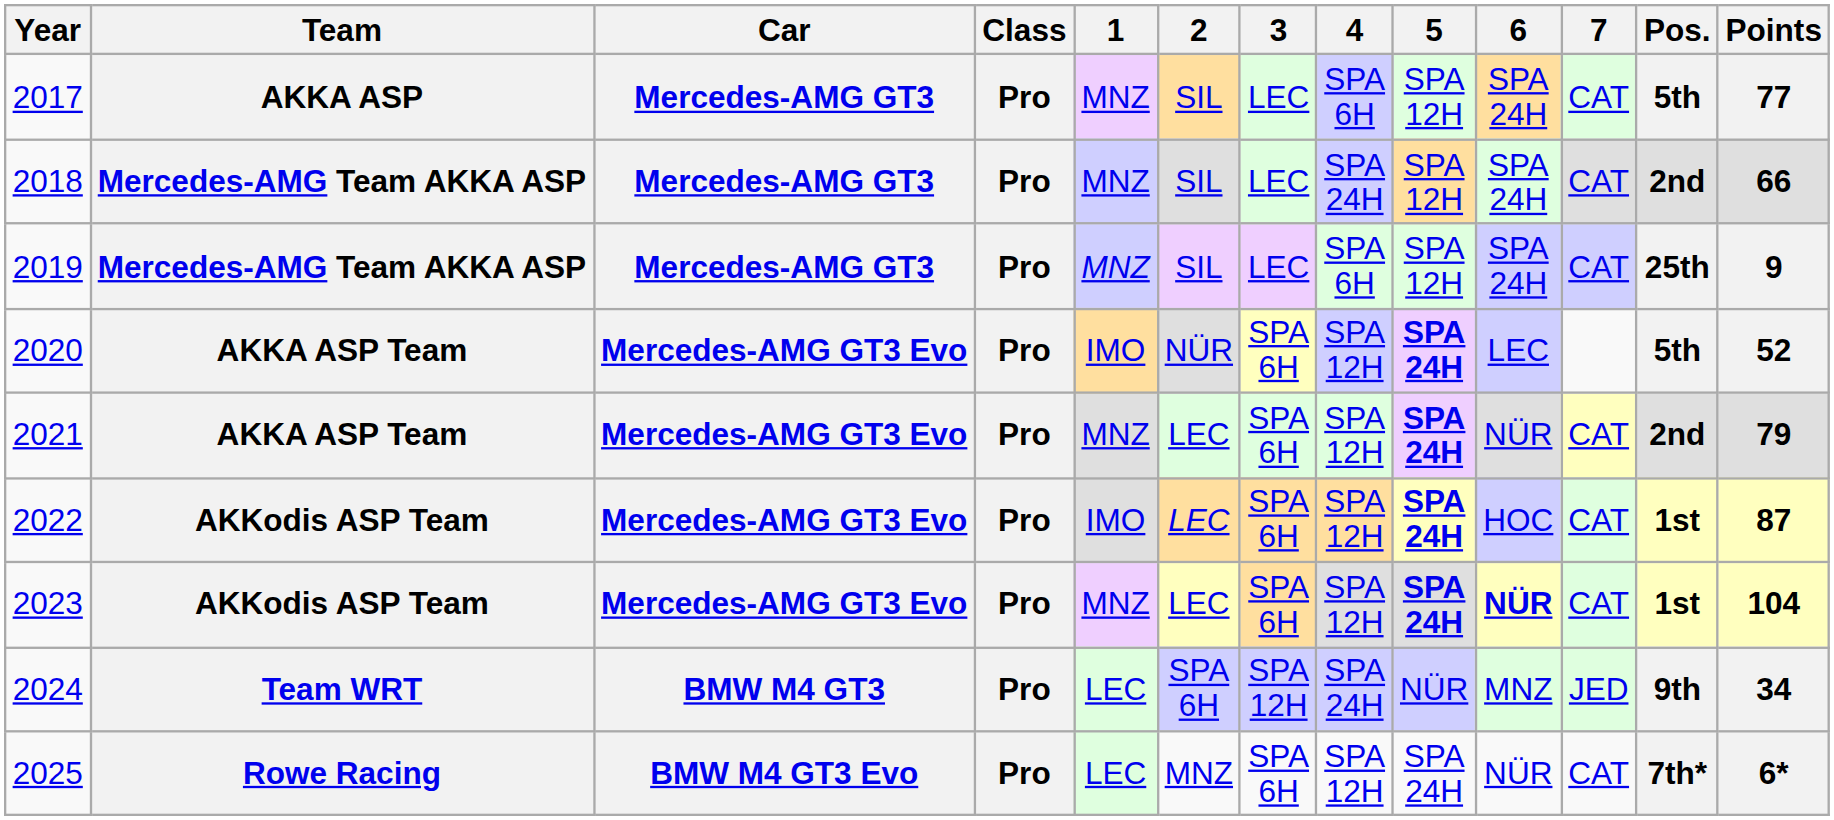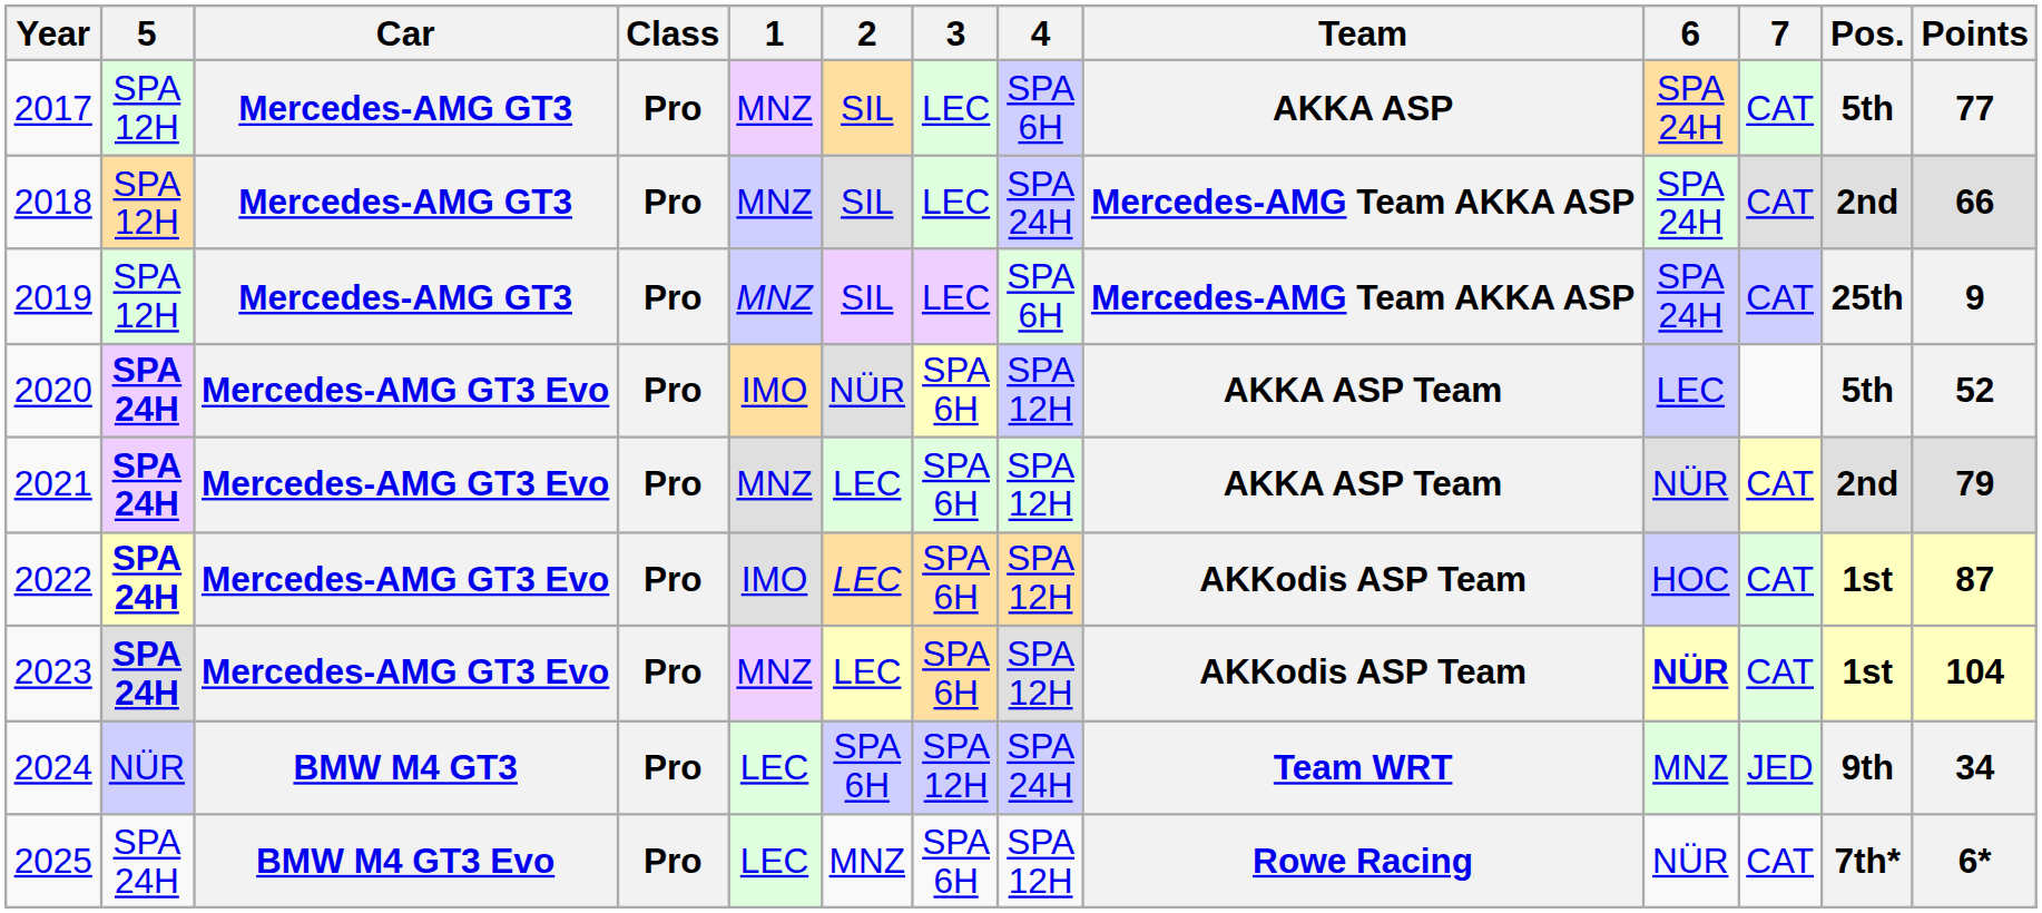columns swapped: Team <-> 5
